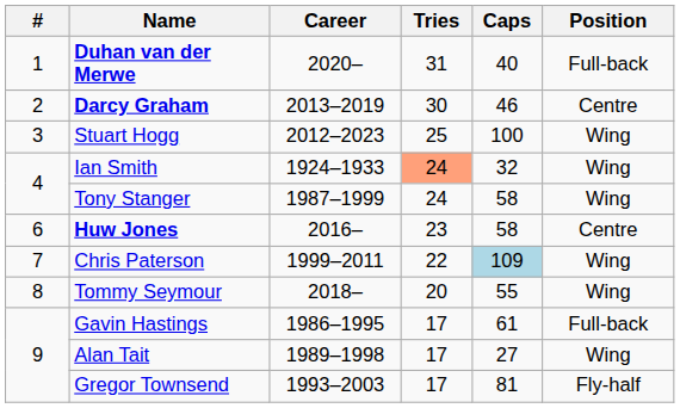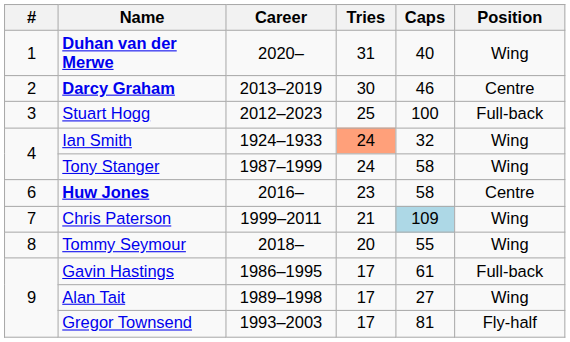Duhan van der Merwe | Position: Full-back -> Wing
Stuart Hogg | Position: Wing -> Full-back
Chris Paterson | Tries: 22 -> 21
